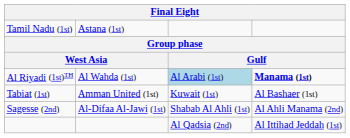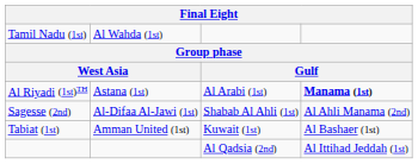Tamil Nadu (1st) | column 2: Astana (1st) -> Al Wahda (1st)
Al Riyadi (1st)TH | column 2: Al Wahda (1st) -> Astana (1st)
Al Riyadi (1st)TH | column 3: lightblue background -> no background
rows swapped: Sagesse (2nd) <-> Tabiat (1st)
